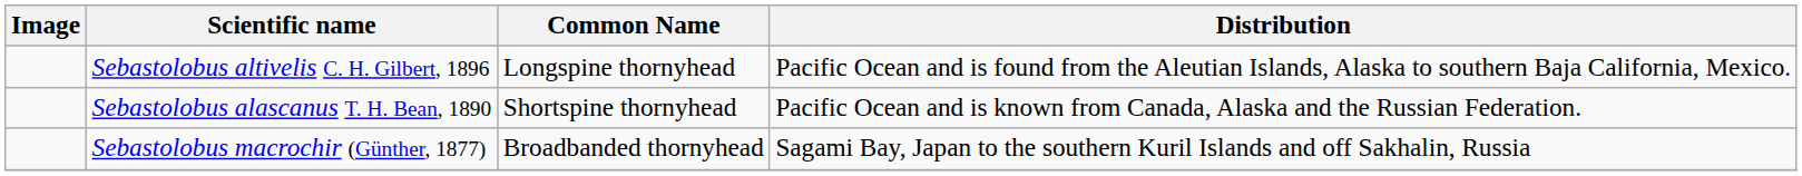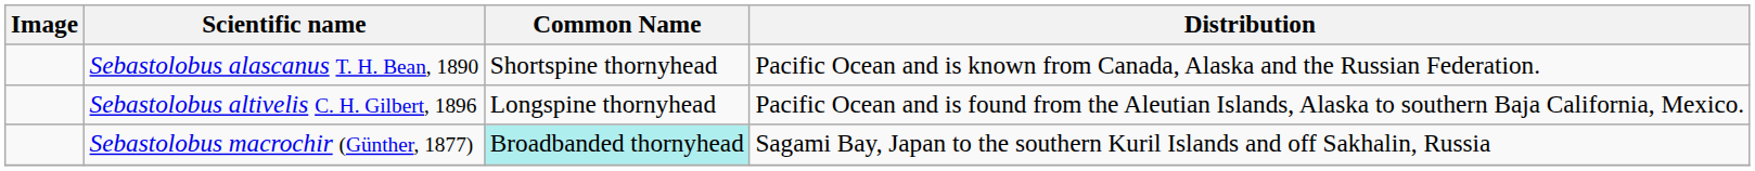rows swapped: Sebastolobus alascanus T. H. Bean, 1890 <-> Sebastolobus altivelis C. H. Gilbert, 1896
Sebastolobus macrochir (Günther, 1877) | Common Name: no background -> paleturquoise background
